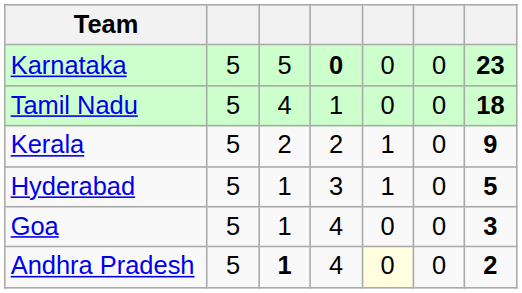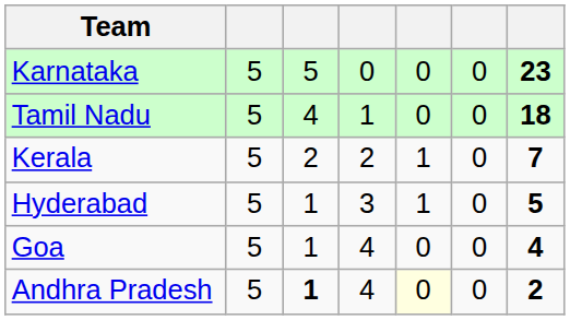Karnataka | column 4: bold -> normal
Kerala | column 7: 9 -> 7
Goa | column 7: 3 -> 4
